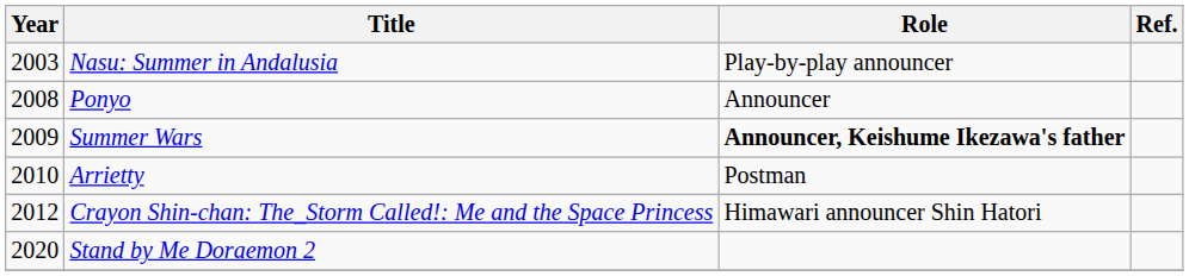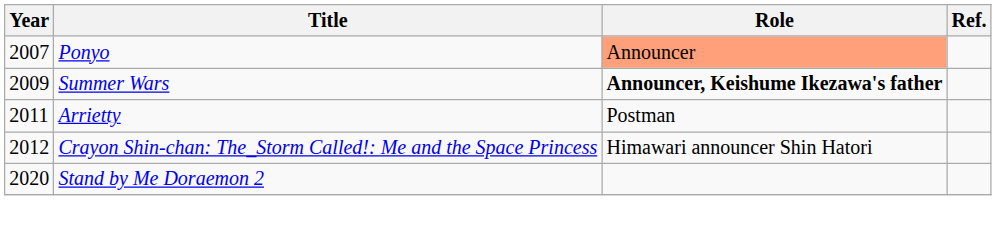- row: 2003 | Nasu: Summer in Andalusia | Play-by-play announcer
Ponyo | Year: 2008 -> 2007
Ponyo | Role: no background -> lightsalmon background
Arrietty | Year: 2010 -> 2011
